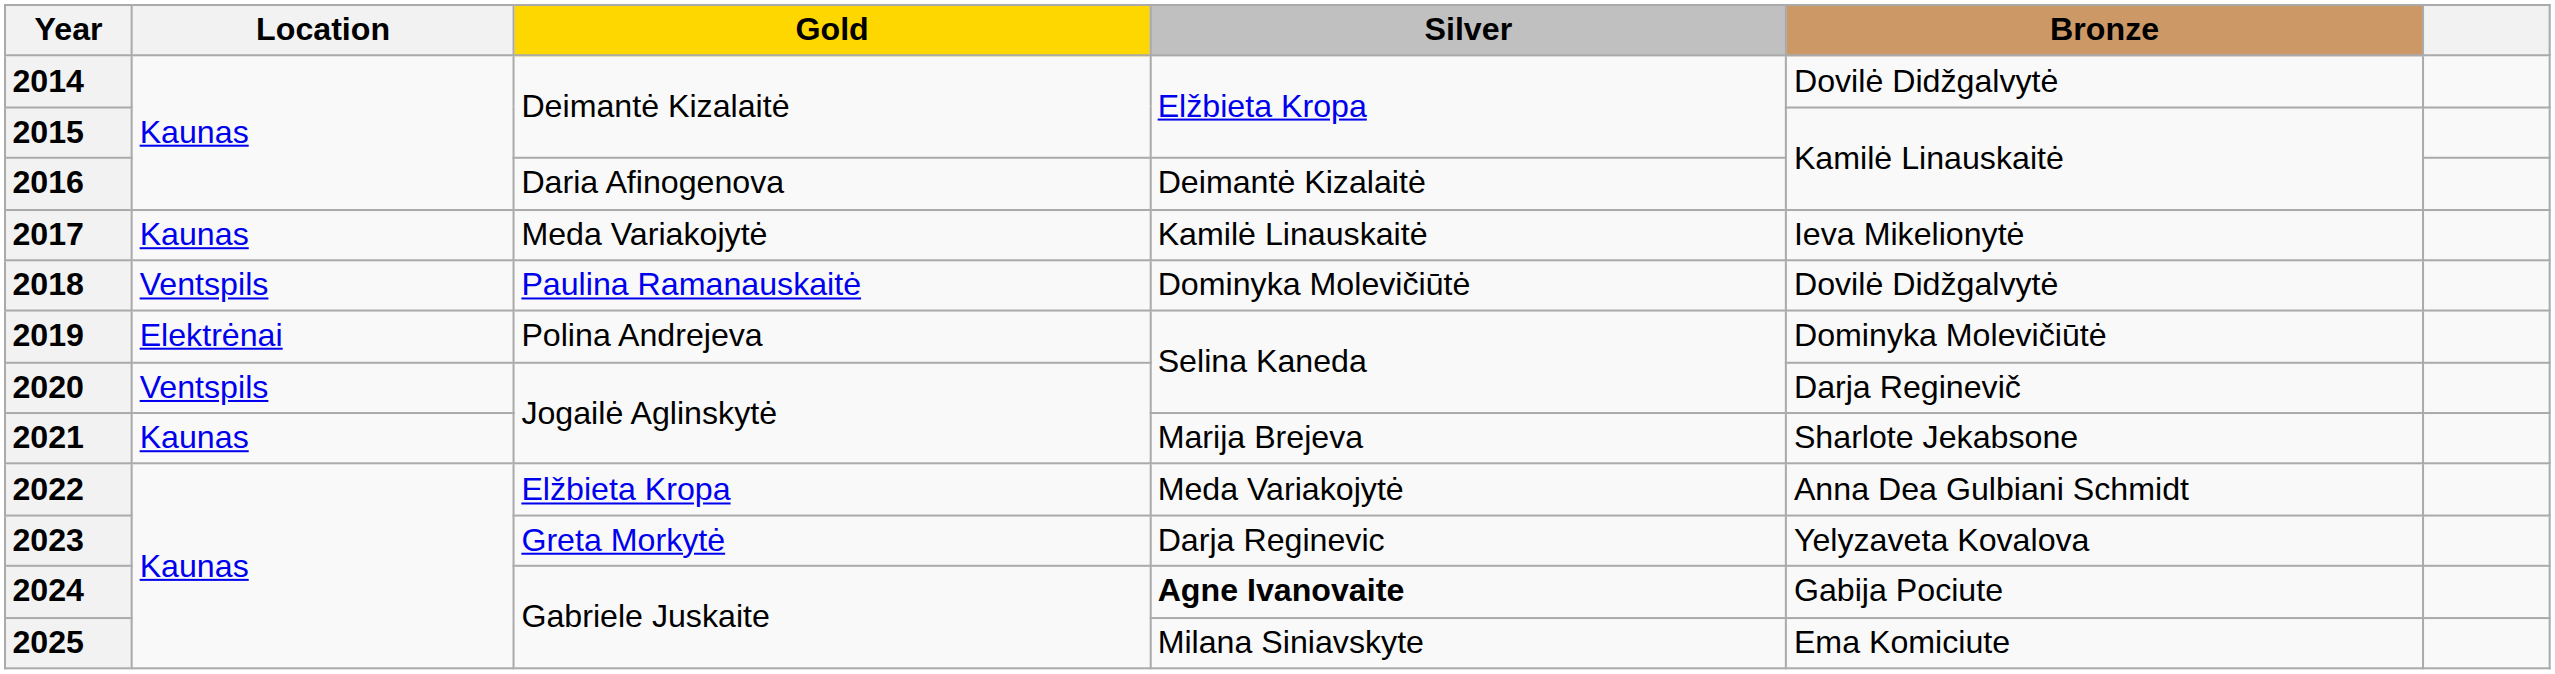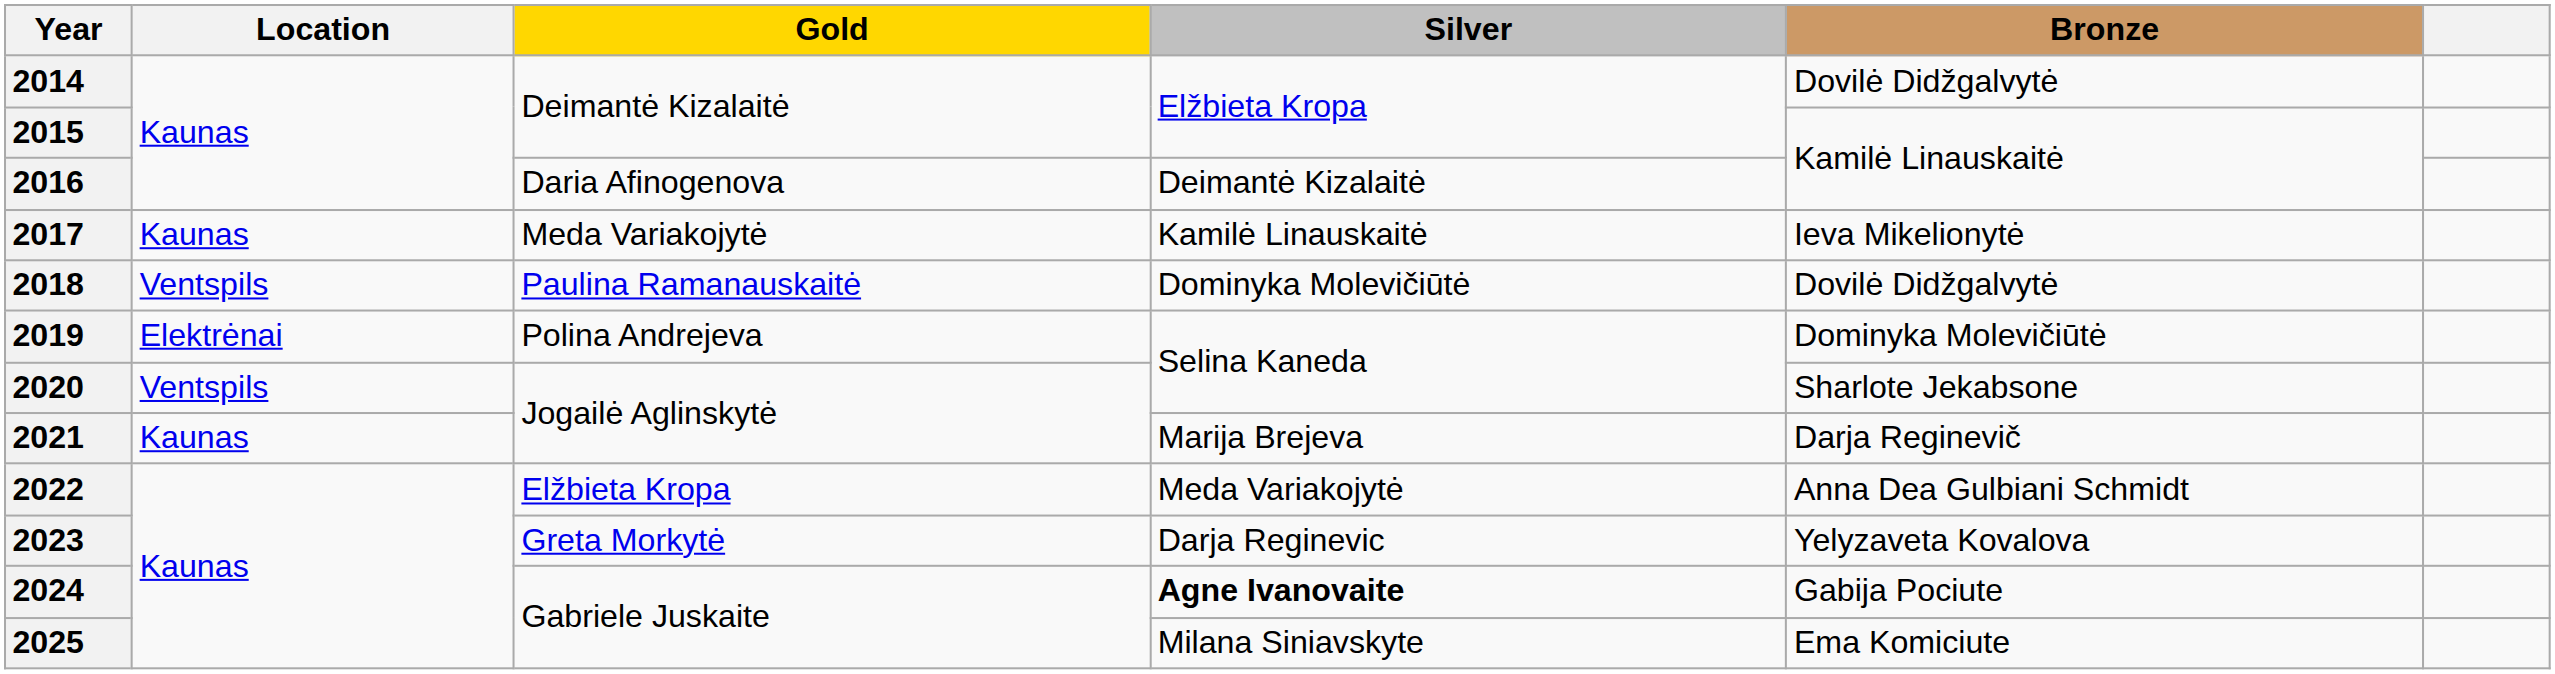2020 | Bronze: Darja Reginevič -> Sharlote Jekabsone
2021 | Bronze: Sharlote Jekabsone -> Darja Reginevič
